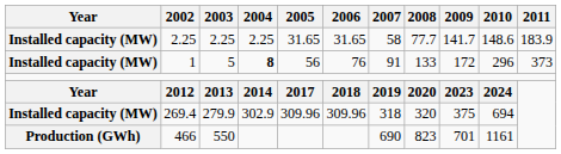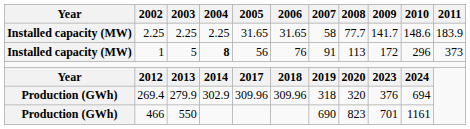1 | 2008: 133 -> 113
269.4 | Year: Installed capacity (MW) -> Production (GWh)
269.4 | 2009: 375 -> 376
